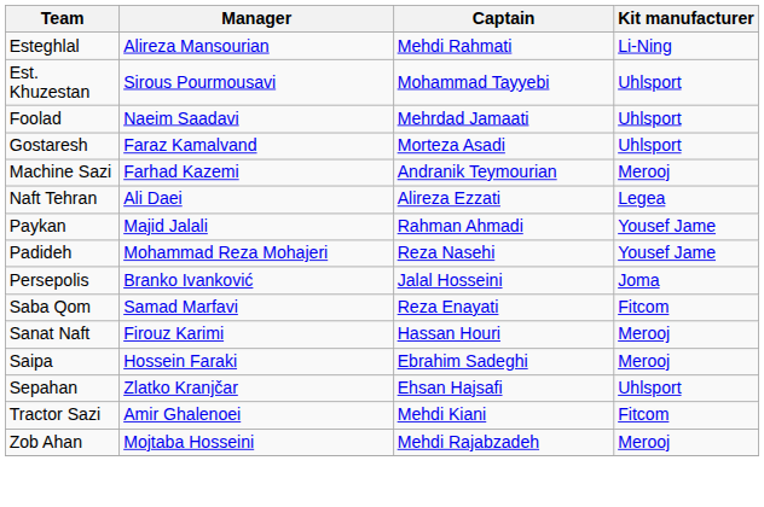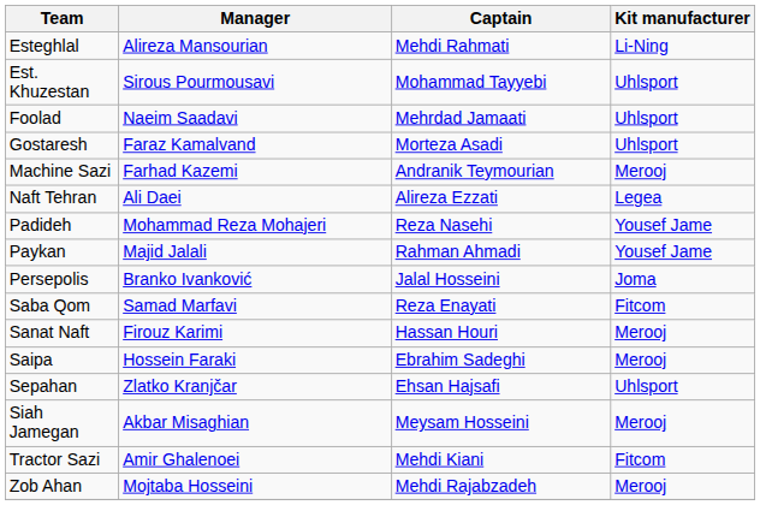rows swapped: Padideh <-> Paykan
+ row: Siah Jamegan | Akbar Misaghian | Meysam Hosseini | Merooj
